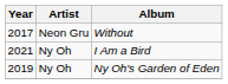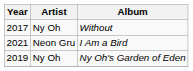Without | Artist: Neon Gru -> Ny Oh
I Am a Bird | Artist: Ny Oh -> Neon Gru
